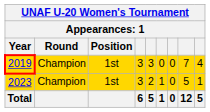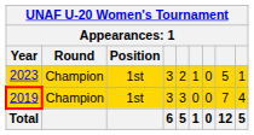rows swapped: 2019 <-> 2023
